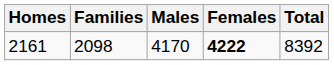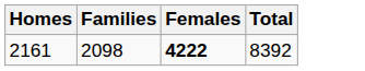- column: Males | 4170
